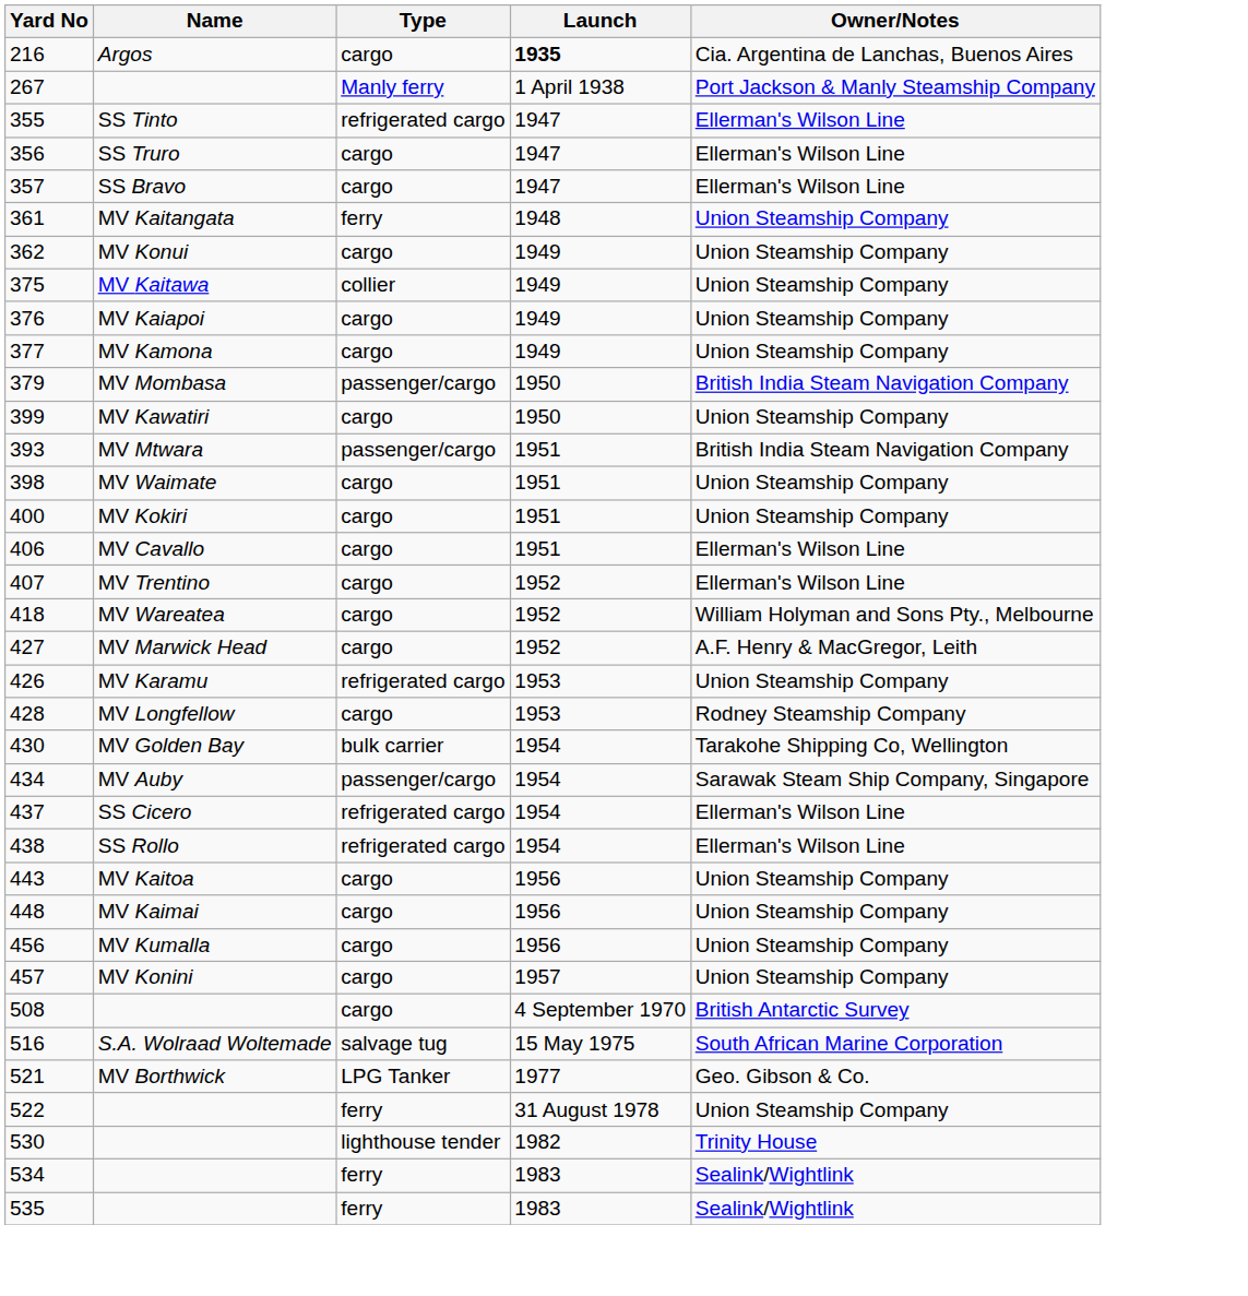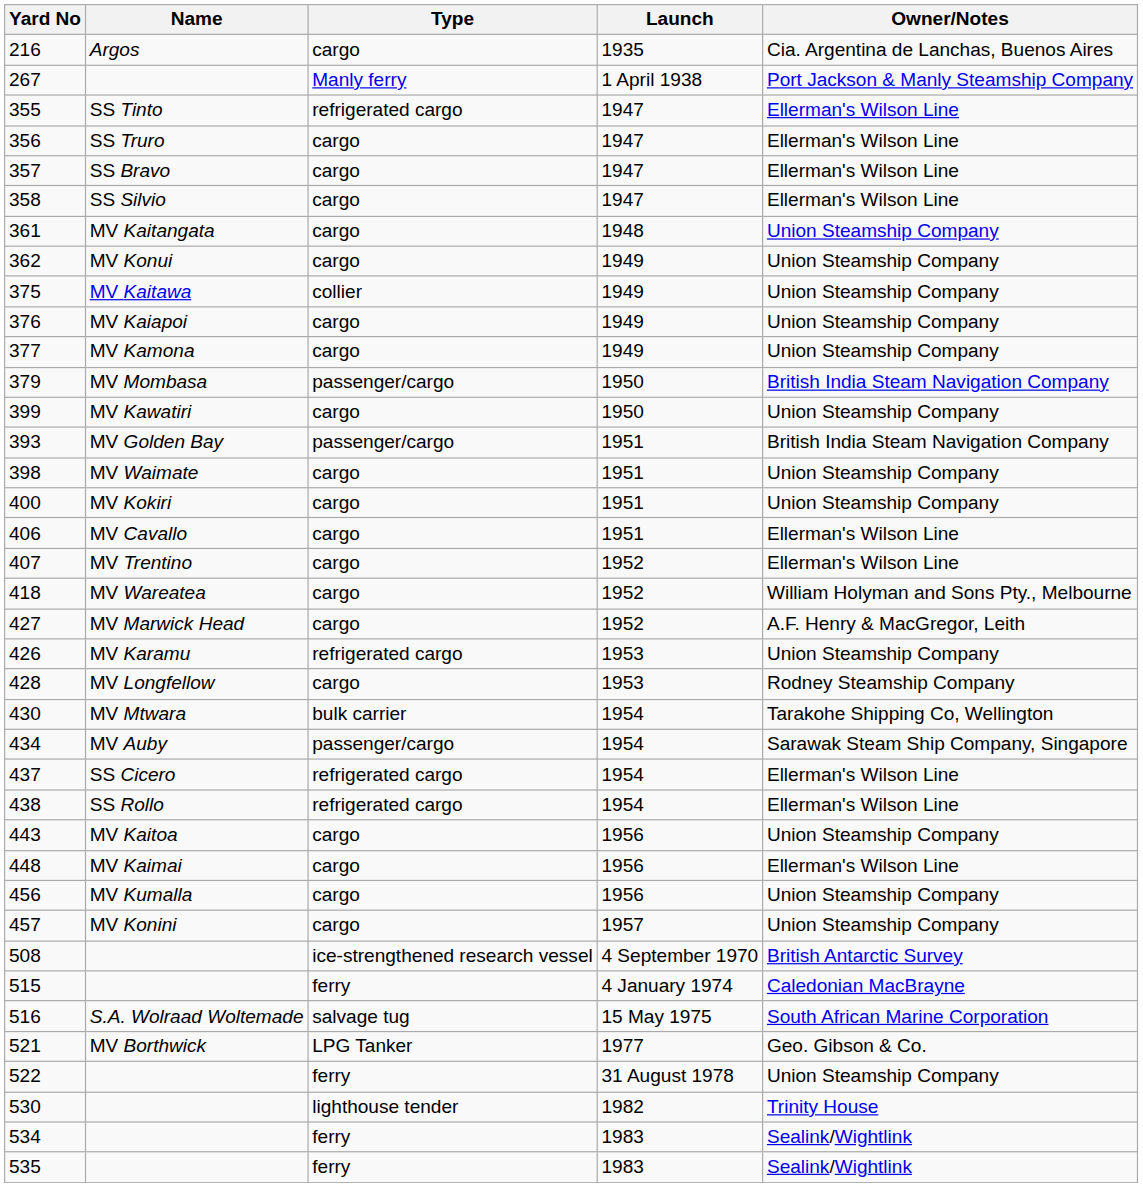216 | Launch: bold -> normal
+ row: 358 | SS Silvio | cargo | 1947 | Ellerman's Wilson Line
361 | Type: ferry -> cargo
393 | Name: MV Mtwara -> MV Golden Bay
430 | Name: MV Golden Bay -> MV Mtwara
448 | Owner/Notes: Union Steamship Company -> Ellerman's Wilson Line
508 | Type: cargo -> ice-strengthened research vessel
+ row: 515 | ferry | 4 January 1974 | Caledonian MacBrayne
